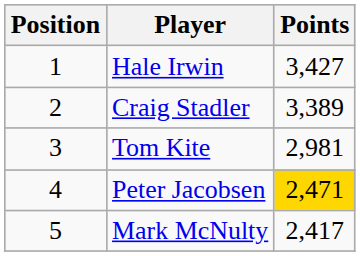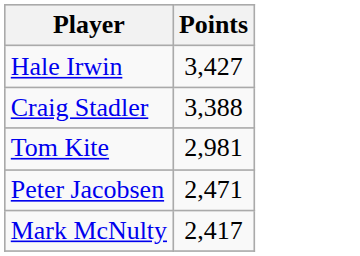- column: Position | 1 | 2 | 3 | 4 | 5
Craig Stadler | Points: 3,389 -> 3,388
Peter Jacobsen | Points: gold background -> no background
